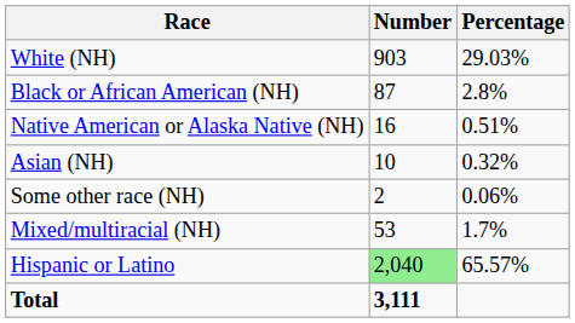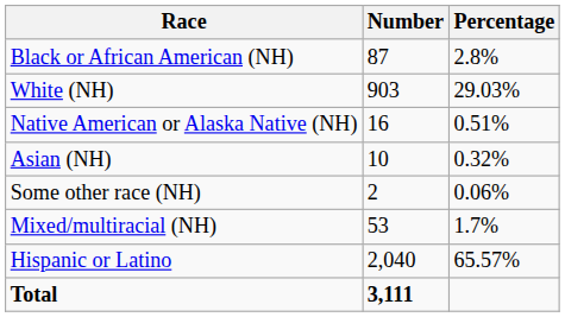rows swapped: White (NH) <-> Black or African American (NH)
Hispanic or Latino | Number: lightgreen background -> no background
